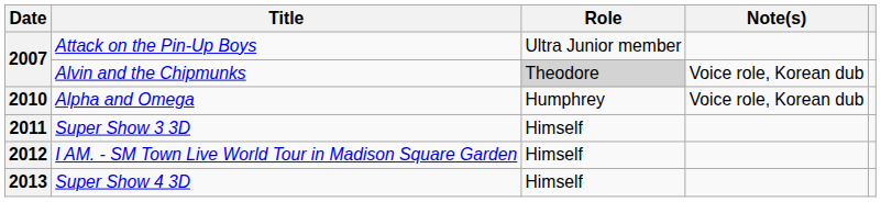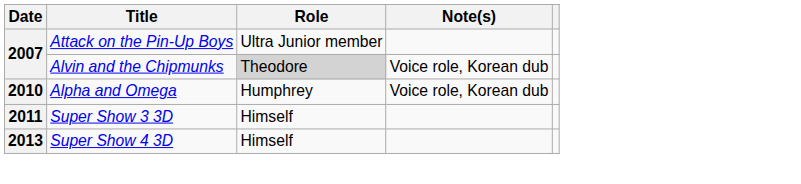- row: 2012 | I AM. - SM Town Live World Tour in Madison Square Garden | Himself
